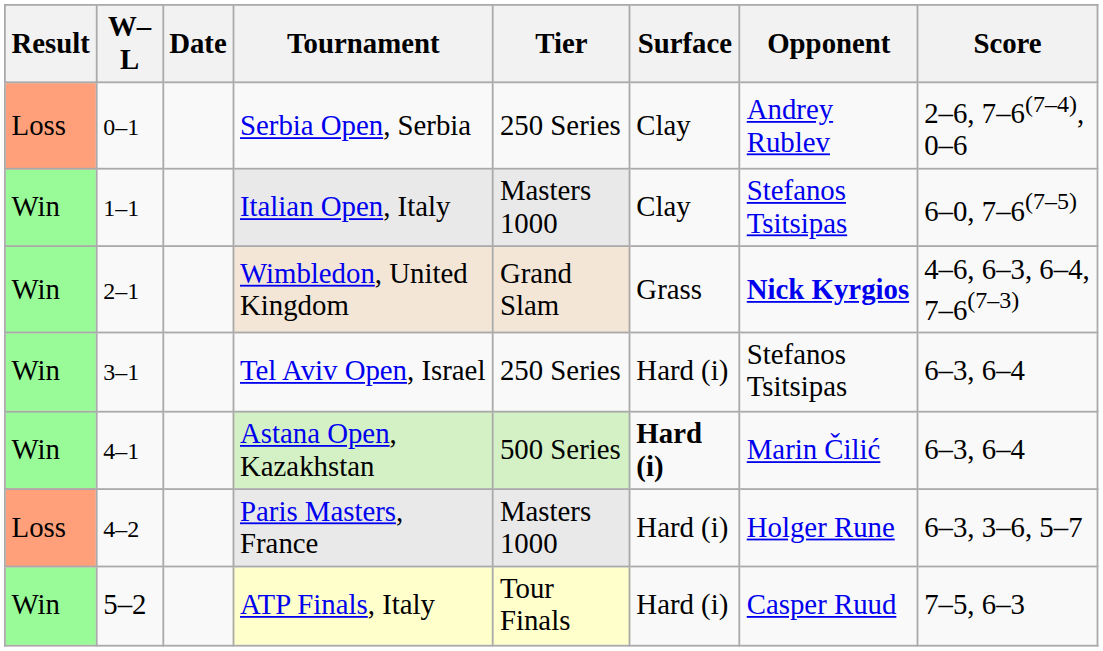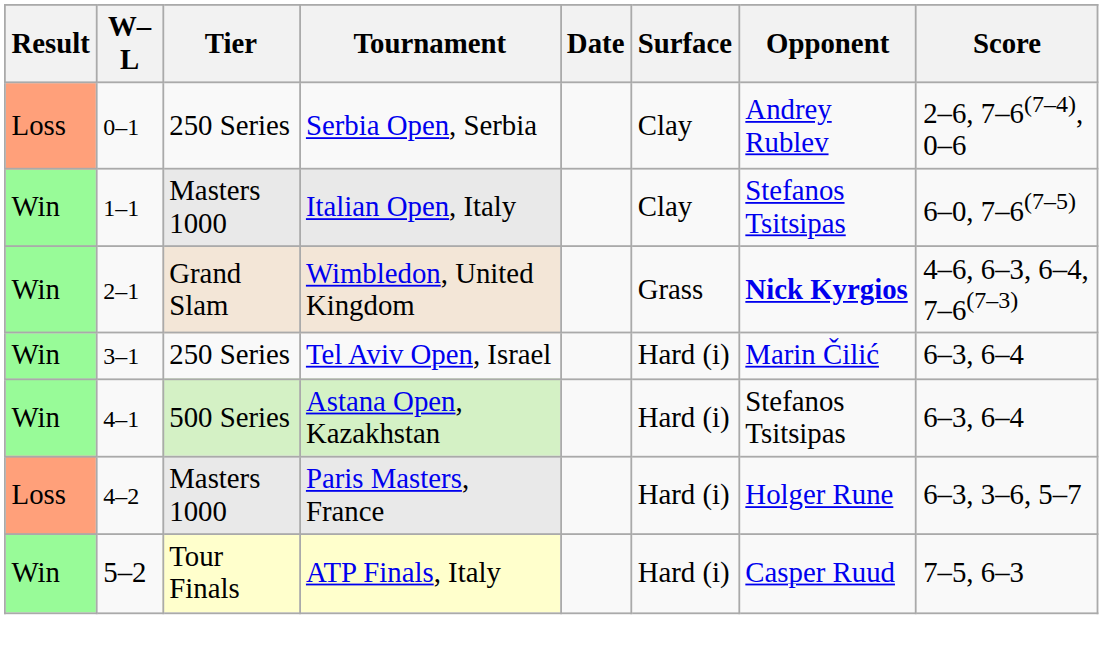columns swapped: Date <-> Tier
Tel Aviv Open, Israel | Opponent: Stefanos Tsitsipas -> Marin Čilić
Astana Open, Kazakhstan | Surface: bold -> normal
Astana Open, Kazakhstan | Opponent: Marin Čilić -> Stefanos Tsitsipas
